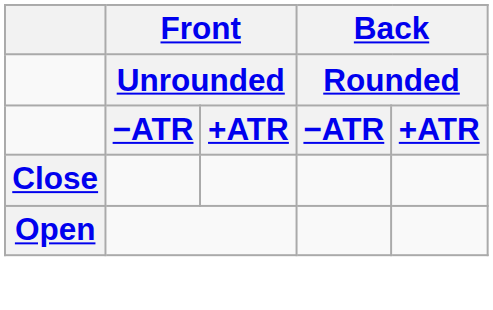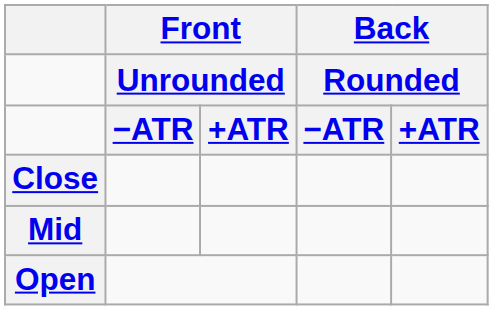+ row: Mid
